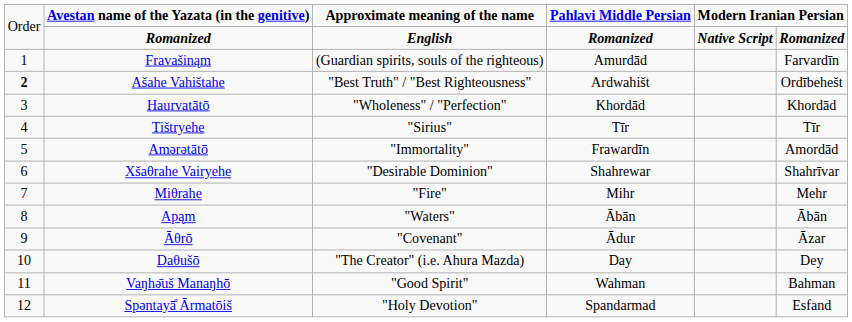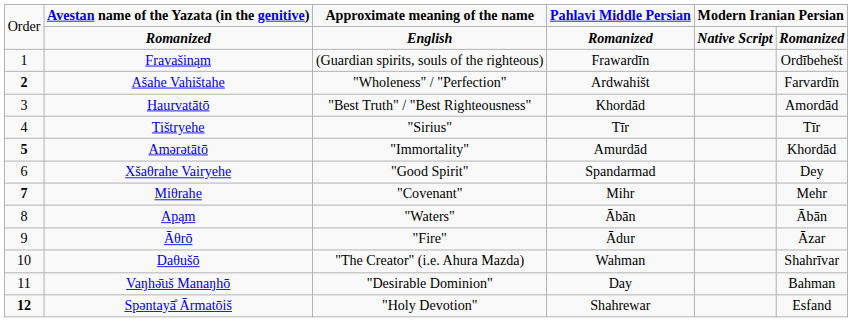Fravašinąm | column 4: Amurdād -> Frawardīn
Fravašinąm | column 6: Farvardīn -> Ordībehešt
Ašahe Vahištahe | column 3: "Best Truth" / "Best Righteousness" -> "Wholeness" / "Perfection"
Ašahe Vahištahe | column 6: Ordībehešt -> Farvardīn
Haurvatātō | column 3: "Wholeness" / "Perfection" -> "Best Truth" / "Best Righteousness"
Haurvatātō | column 6: Khordād -> Amordād
Amərətātō | column 1: normal -> bold
Amərətātō | column 4: Frawardīn -> Amurdād
Amərətātō | column 6: Amordād -> Khordād
Xšaθrahe Vairyehe | column 3: "Desirable Dominion" -> "Good Spirit"
Xšaθrahe Vairyehe | column 4: Shahrewar -> Spandarmad
Xšaθrahe Vairyehe | column 6: Shahrīvar -> Dey
Miθrahe | column 1: normal -> bold
Miθrahe | column 3: "Fire" -> "Covenant"
Āθrō | column 3: "Covenant" -> "Fire"
Daθušō | column 4: Day -> Wahman
Daθušō | column 6: Dey -> Shahrīvar
Vaŋhə̄uš Manaŋhō | column 3: "Good Spirit" -> "Desirable Dominion"
Vaŋhə̄uš Manaŋhō | column 4: Wahman -> Day
Spəntayā̊ Ārmatōiš | column 1: normal -> bold
Spəntayā̊ Ārmatōiš | column 4: Spandarmad -> Shahrewar
